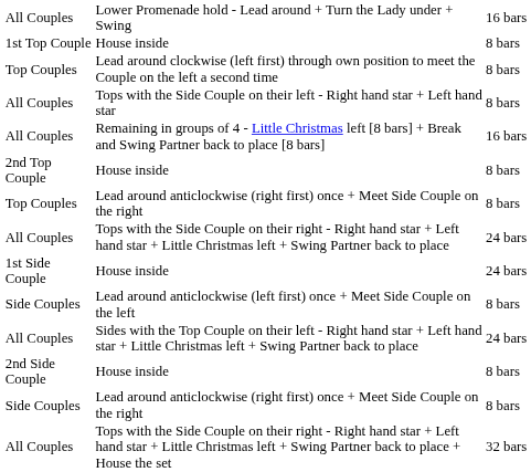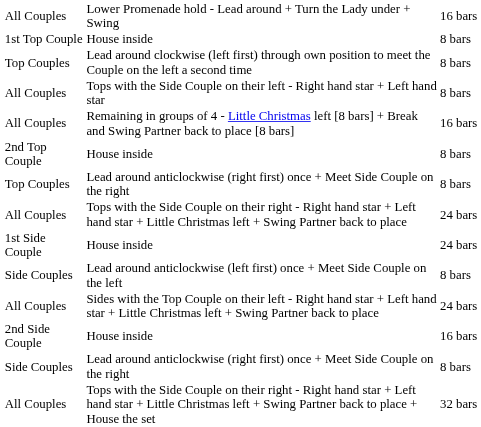2nd Side Couple / House inside | column 3: 8 bars -> 16 bars
